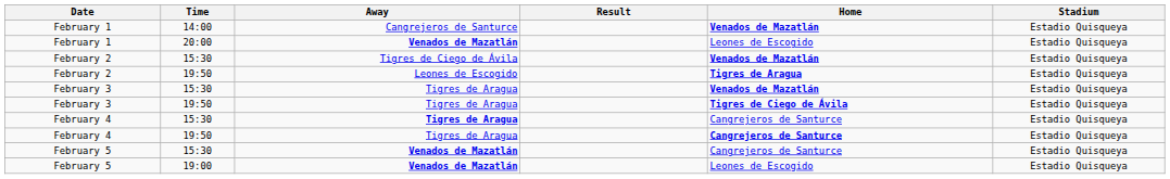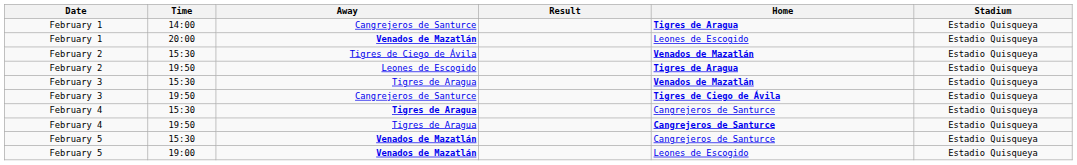February 1 / 14:00 | Home: Venados de Mazatlán -> Tigres de Aragua
February 3 / 19:50 | Away: Tigres de Aragua -> Cangrejeros de Santurce
